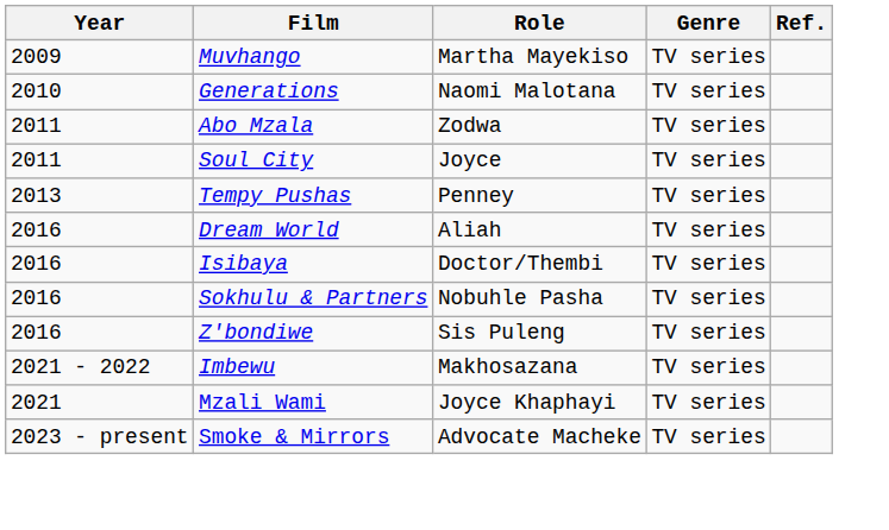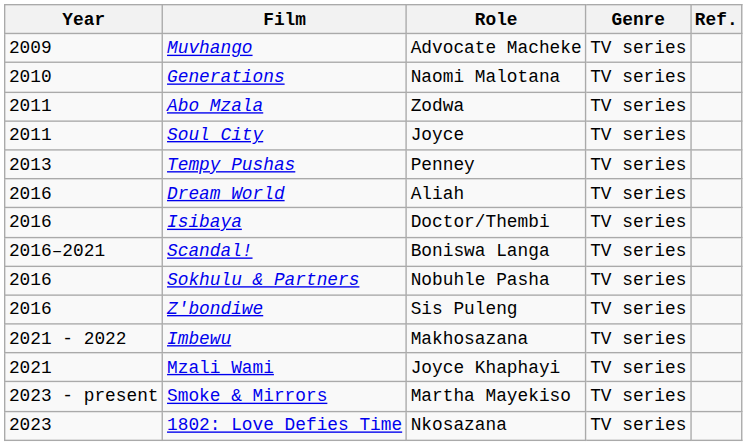Muvhango | Role: Martha Mayekiso -> Advocate Macheke
+ row: 2016–2021 | Scandal! | Boniswa Langa | TV series
Smoke & Mirrors | Role: Advocate Macheke -> Martha Mayekiso
+ row: 2023 | 1802: Love Defies Time | Nkosazana | TV series
